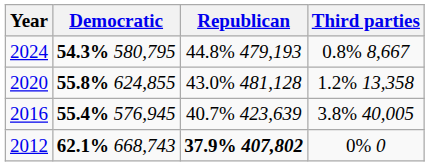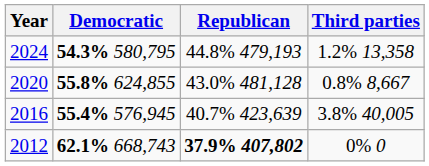2024 | Third parties: 0.8% 8,667 -> 1.2% 13,358
2020 | Third parties: 1.2% 13,358 -> 0.8% 8,667
